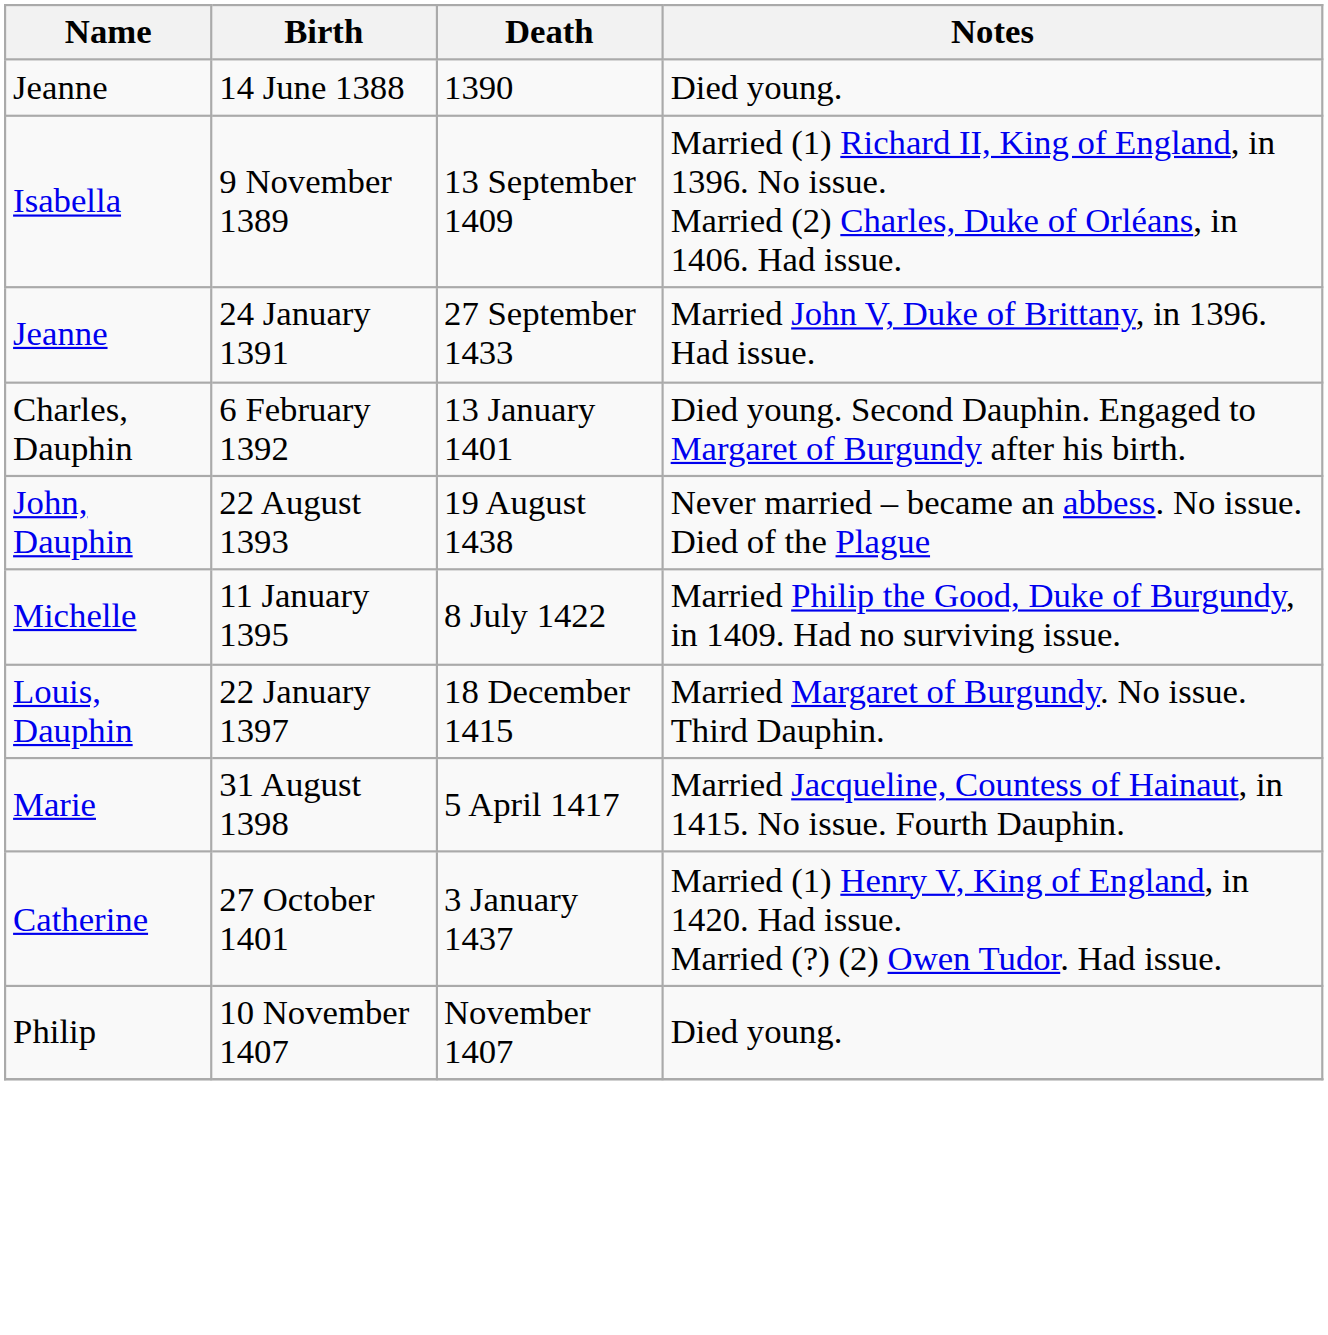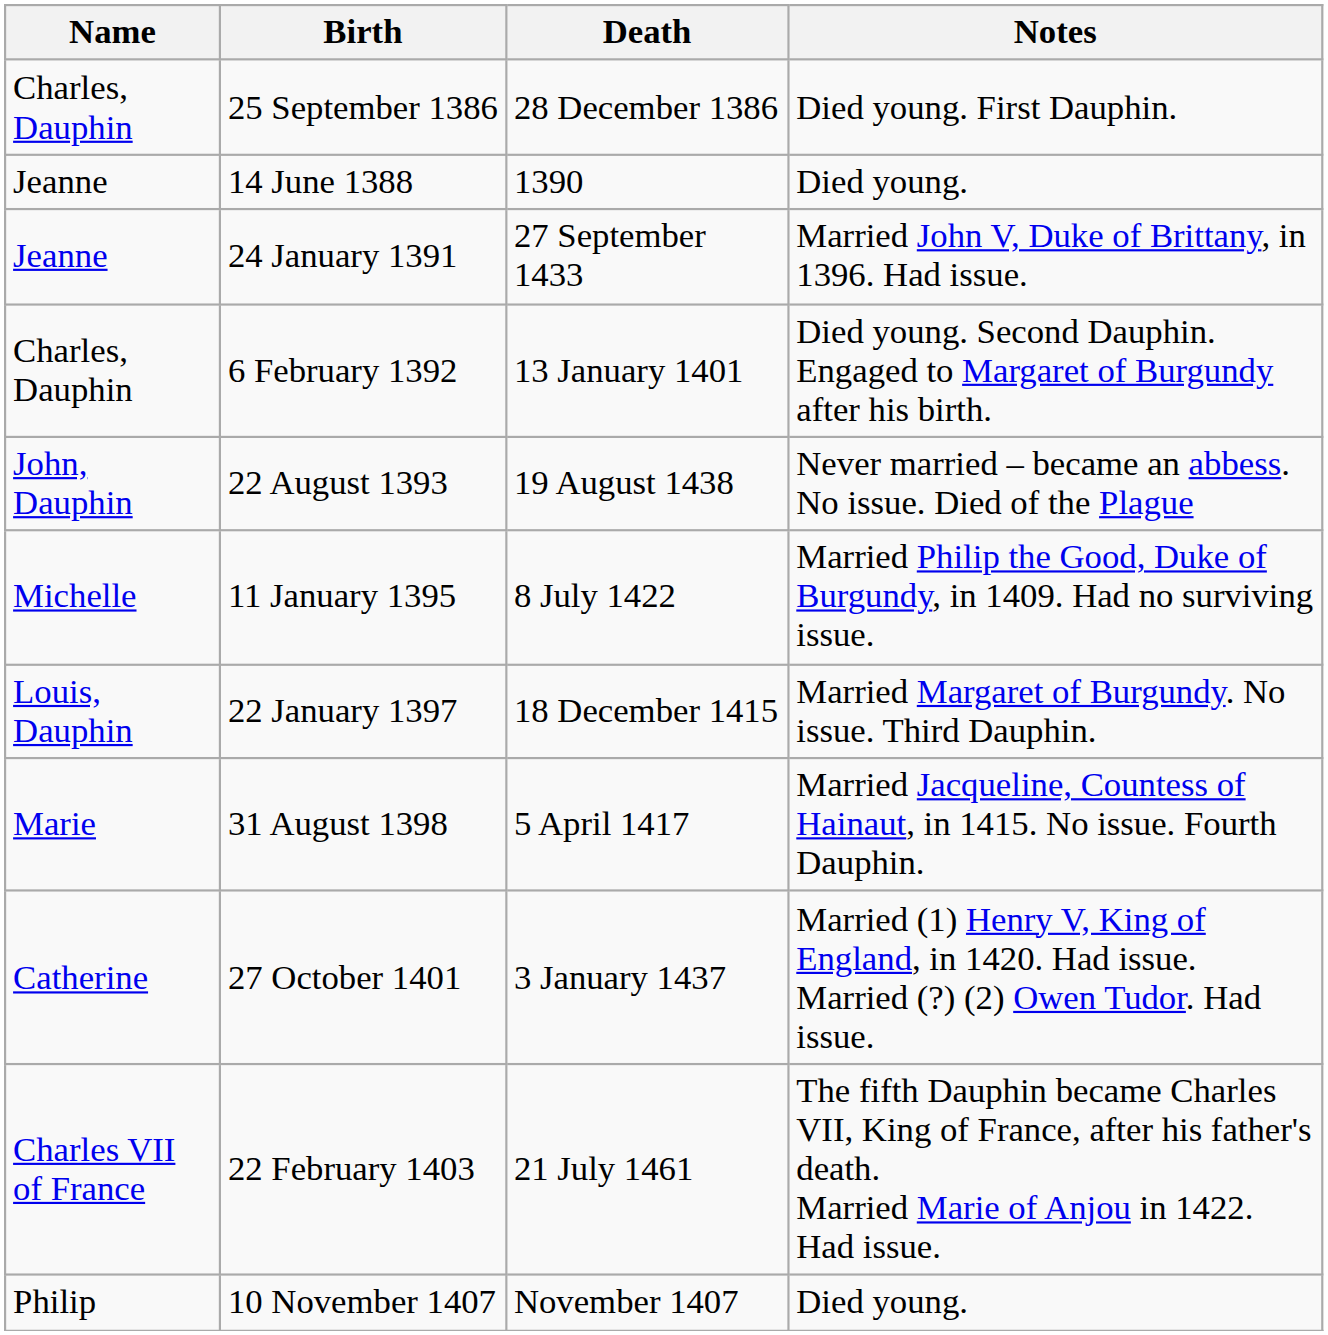+ row: Charles, Dauphin | 25 September 1386 | 28 December 1386 | Died young. First Dauphin.
- row: Isabella | 9 November 1389 | 13 September 1409 | Married (1) Richard II, King of England, in 1396. No issue. Married (2) Charles, Duke of Orléans, in 1406. Had issue.
+ row: Charles VII of France | 22 February 1403 | 21 July 1461 | The fifth Dauphin became Charles VII, King of France, after his father's death. Married Marie of Anjou in 1422. Had issue.
